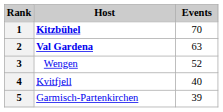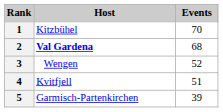1 | Host: bold -> normal
2 | Events: 63 -> 68
4 | Events: 40 -> 51
